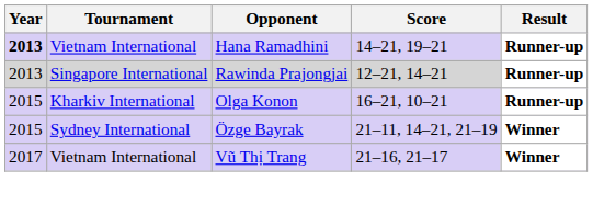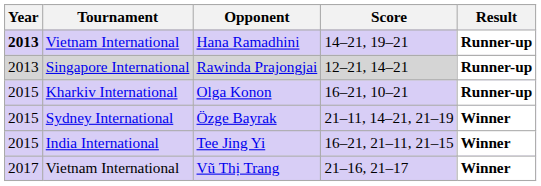+ row: 2015 | India International | Tee Jing Yi | 16–21, 21–11, 21–15 | Winner
